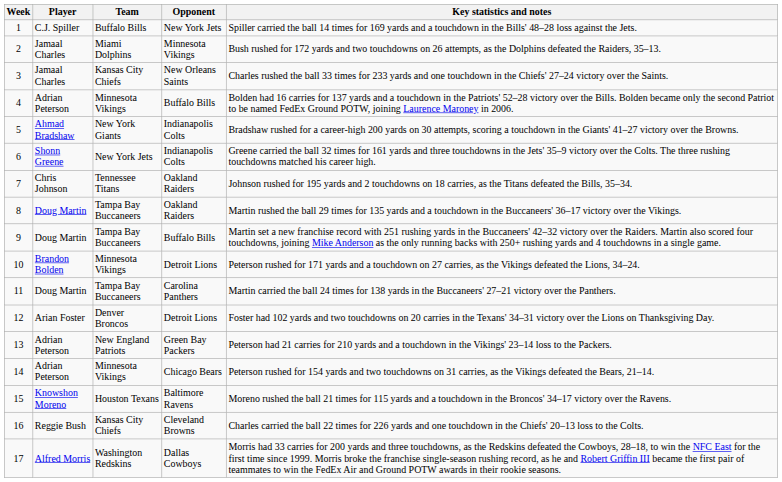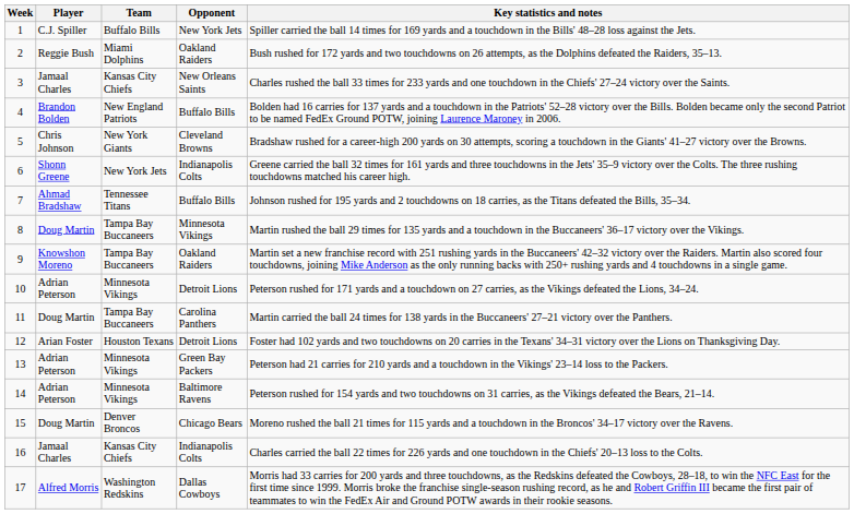2 | Player: Jamaal Charles -> Reggie Bush
2 | Opponent: Minnesota Vikings -> Oakland Raiders
4 | Player: Adrian Peterson -> Brandon Bolden
4 | Team: Minnesota Vikings -> New England Patriots
5 | Player: Ahmad Bradshaw -> Chris Johnson
5 | Opponent: Indianapolis Colts -> Cleveland Browns
7 | Player: Chris Johnson -> Ahmad Bradshaw
7 | Opponent: Oakland Raiders -> Buffalo Bills
8 | Opponent: Oakland Raiders -> Minnesota Vikings
9 | Player: Doug Martin -> Knowshon Moreno
9 | Opponent: Buffalo Bills -> Oakland Raiders
10 | Player: Brandon Bolden -> Adrian Peterson
12 | Team: Denver Broncos -> Houston Texans
13 | Team: New England Patriots -> Minnesota Vikings
14 | Opponent: Chicago Bears -> Baltimore Ravens
15 | Player: Knowshon Moreno -> Doug Martin
15 | Team: Houston Texans -> Denver Broncos
15 | Opponent: Baltimore Ravens -> Chicago Bears
16 | Player: Reggie Bush -> Jamaal Charles
16 | Opponent: Cleveland Browns -> Indianapolis Colts
